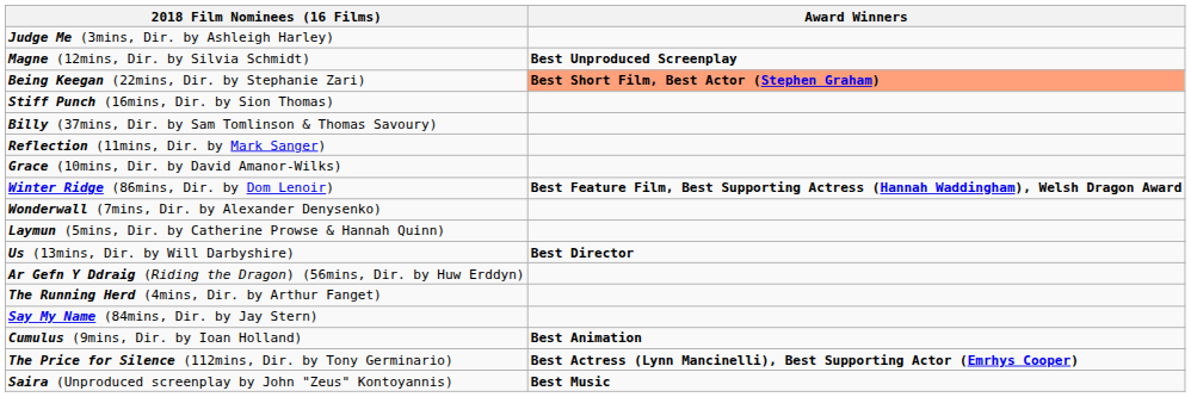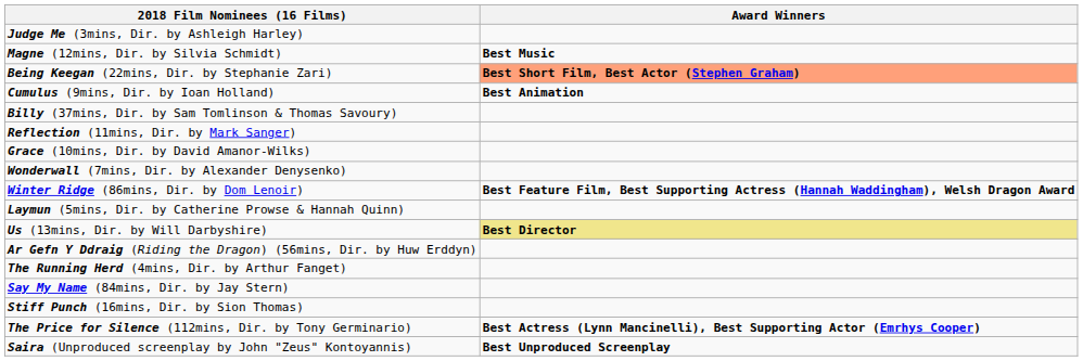Magne (12mins, Dir. by Silvia Schmidt) | Award Winners: Best Unproduced Screenplay -> Best Music
rows swapped: Stiff Punch (16mins, Dir. by Sion Thomas) <-> Cumulus (9mins, Dir. by Ioan Holland)
rows swapped: Winter Ridge (86mins, Dir. by Dom Lenoir) <-> Wonderwall (7mins, Dir. by Alexander Denysenko)
Us (13mins, Dir. by Will Darbyshire) | Award Winners: no background -> khaki background
Saira (Unproduced screenplay by John "Zeus" Kontoyannis) | Award Winners: Best Music -> Best Unproduced Screenplay
